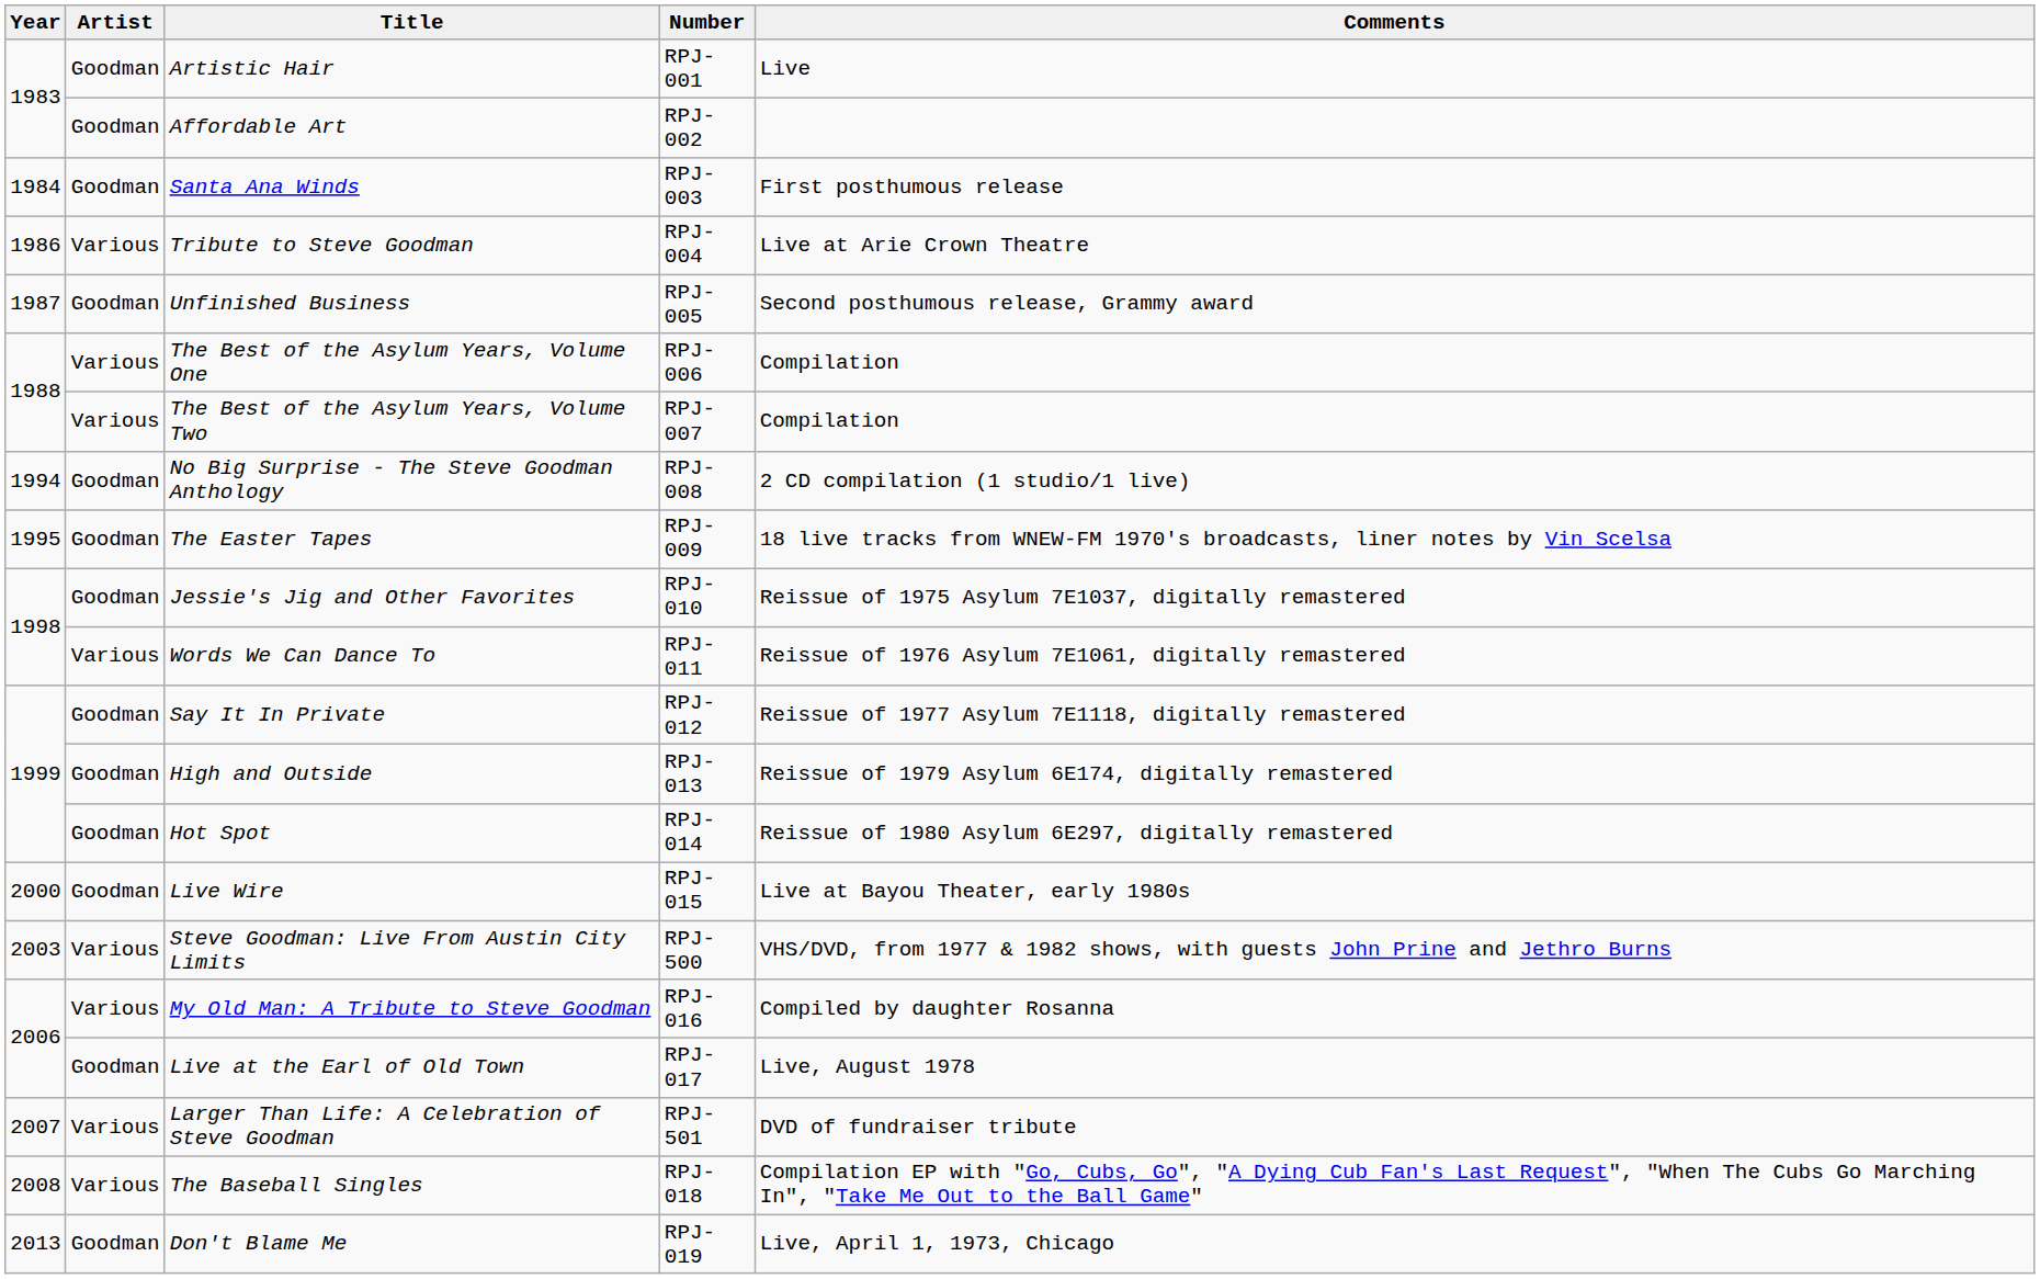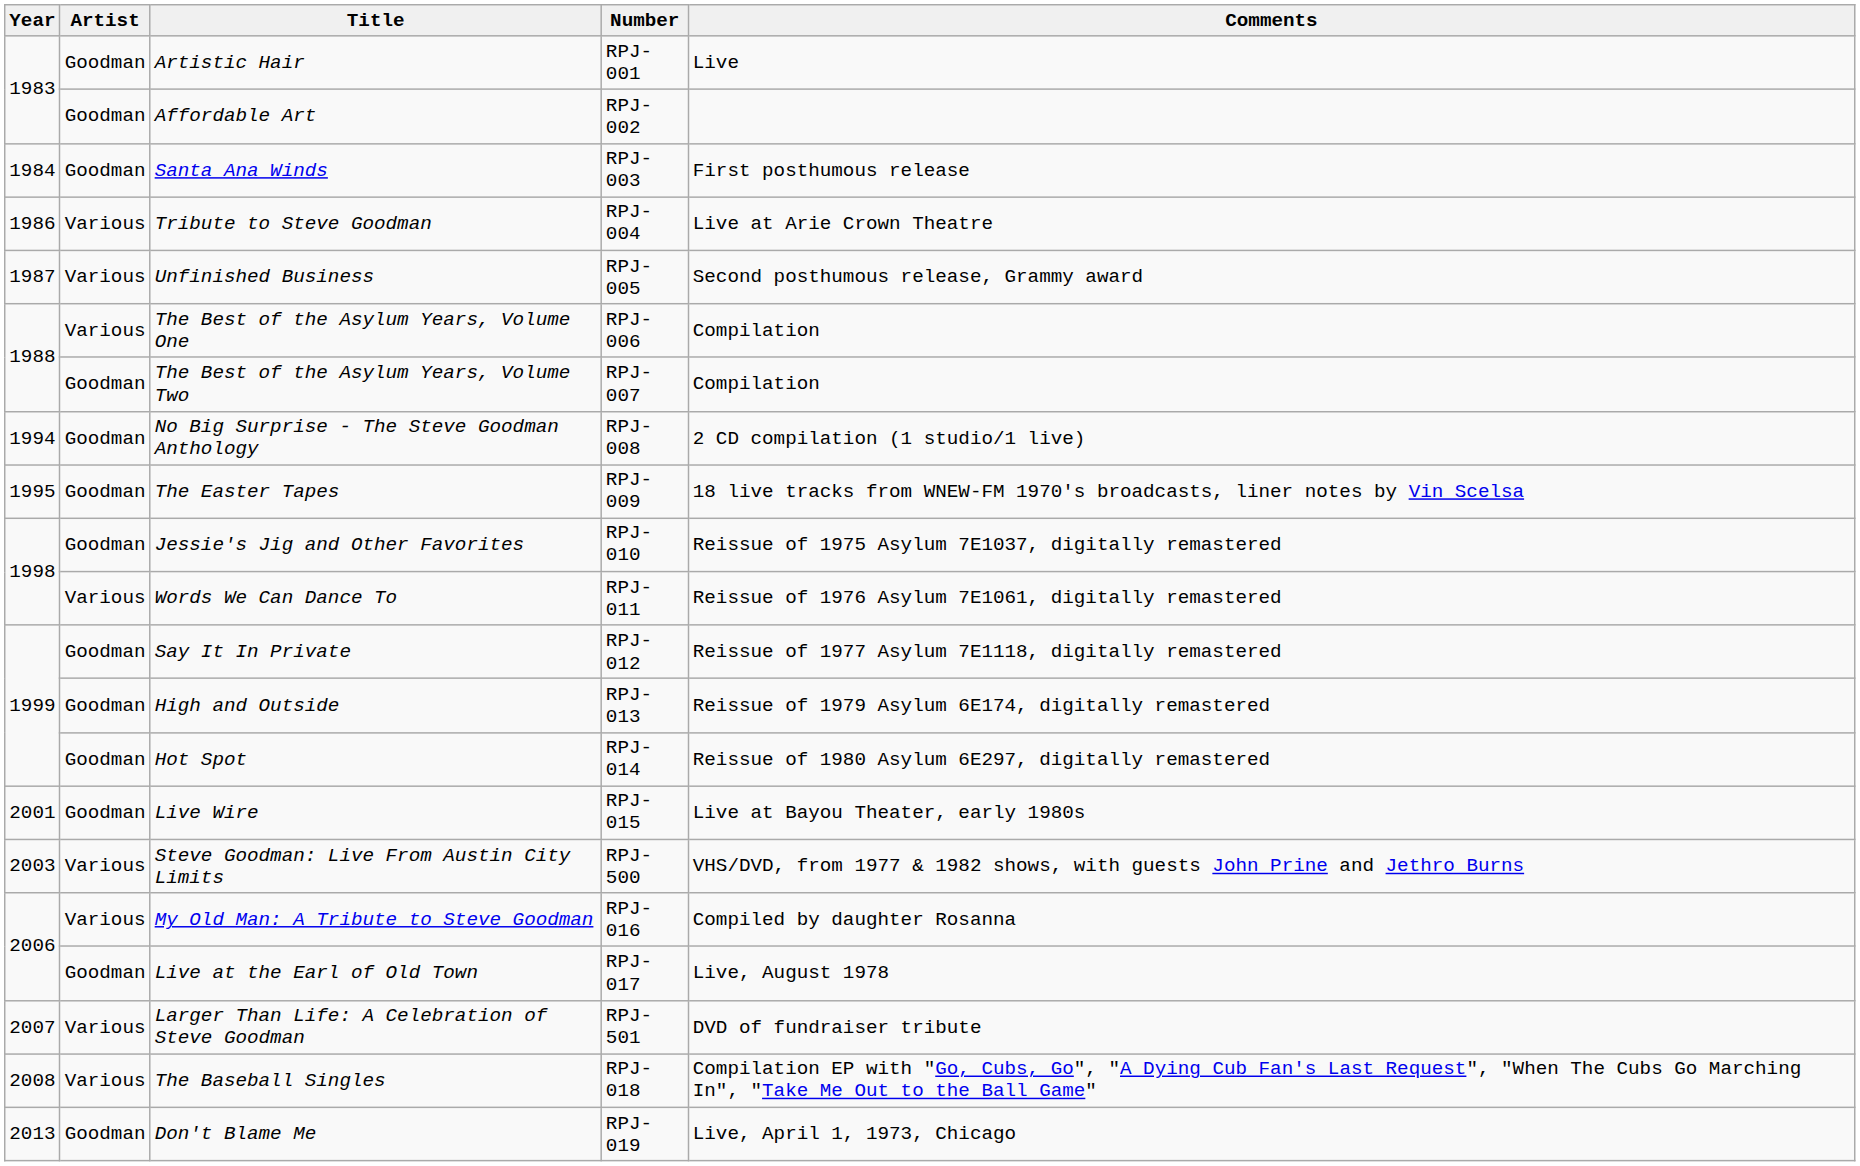Unfinished Business | Artist: Goodman -> Various
The Best of the Asylum Years, Volume Two | Artist: Various -> Goodman
Live Wire | Year: 2000 -> 2001
